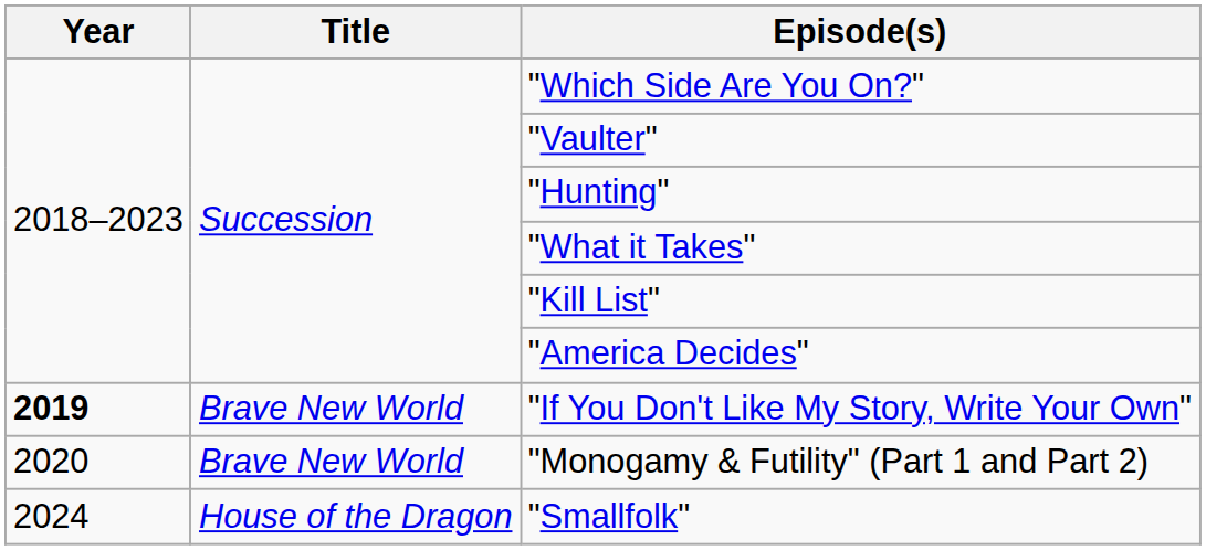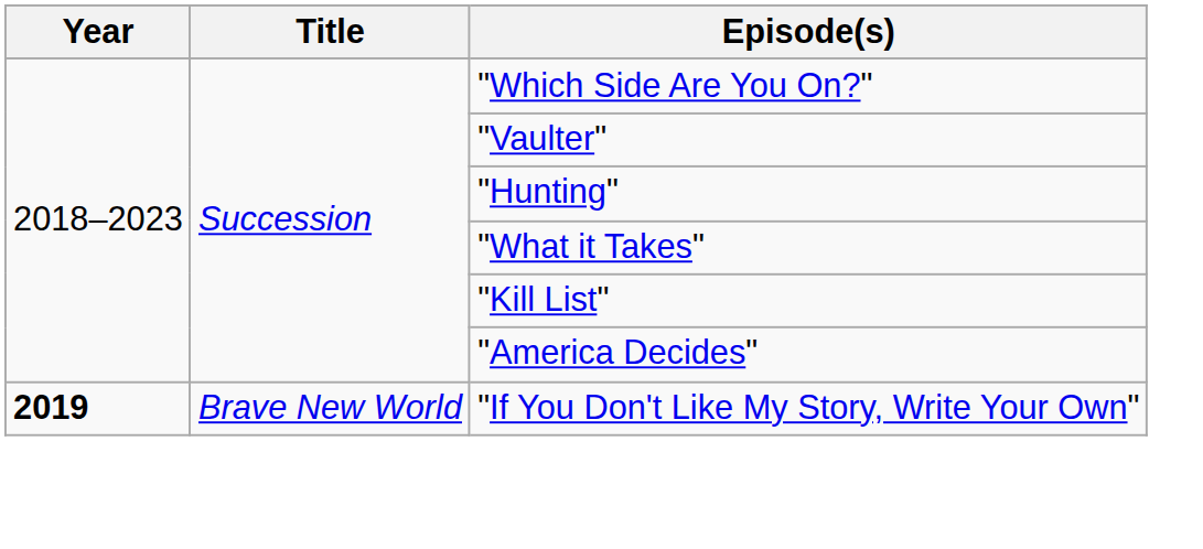- row: 2020 | Brave New World | "Monogamy & Futility" (Part 1 and Part 2)
- row: 2024 | House of the Dragon | "Smallfolk"
